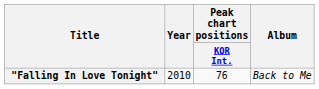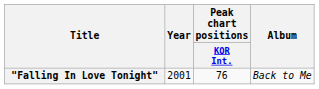"Falling In Love Tonight" | Year: 2010 -> 2001
